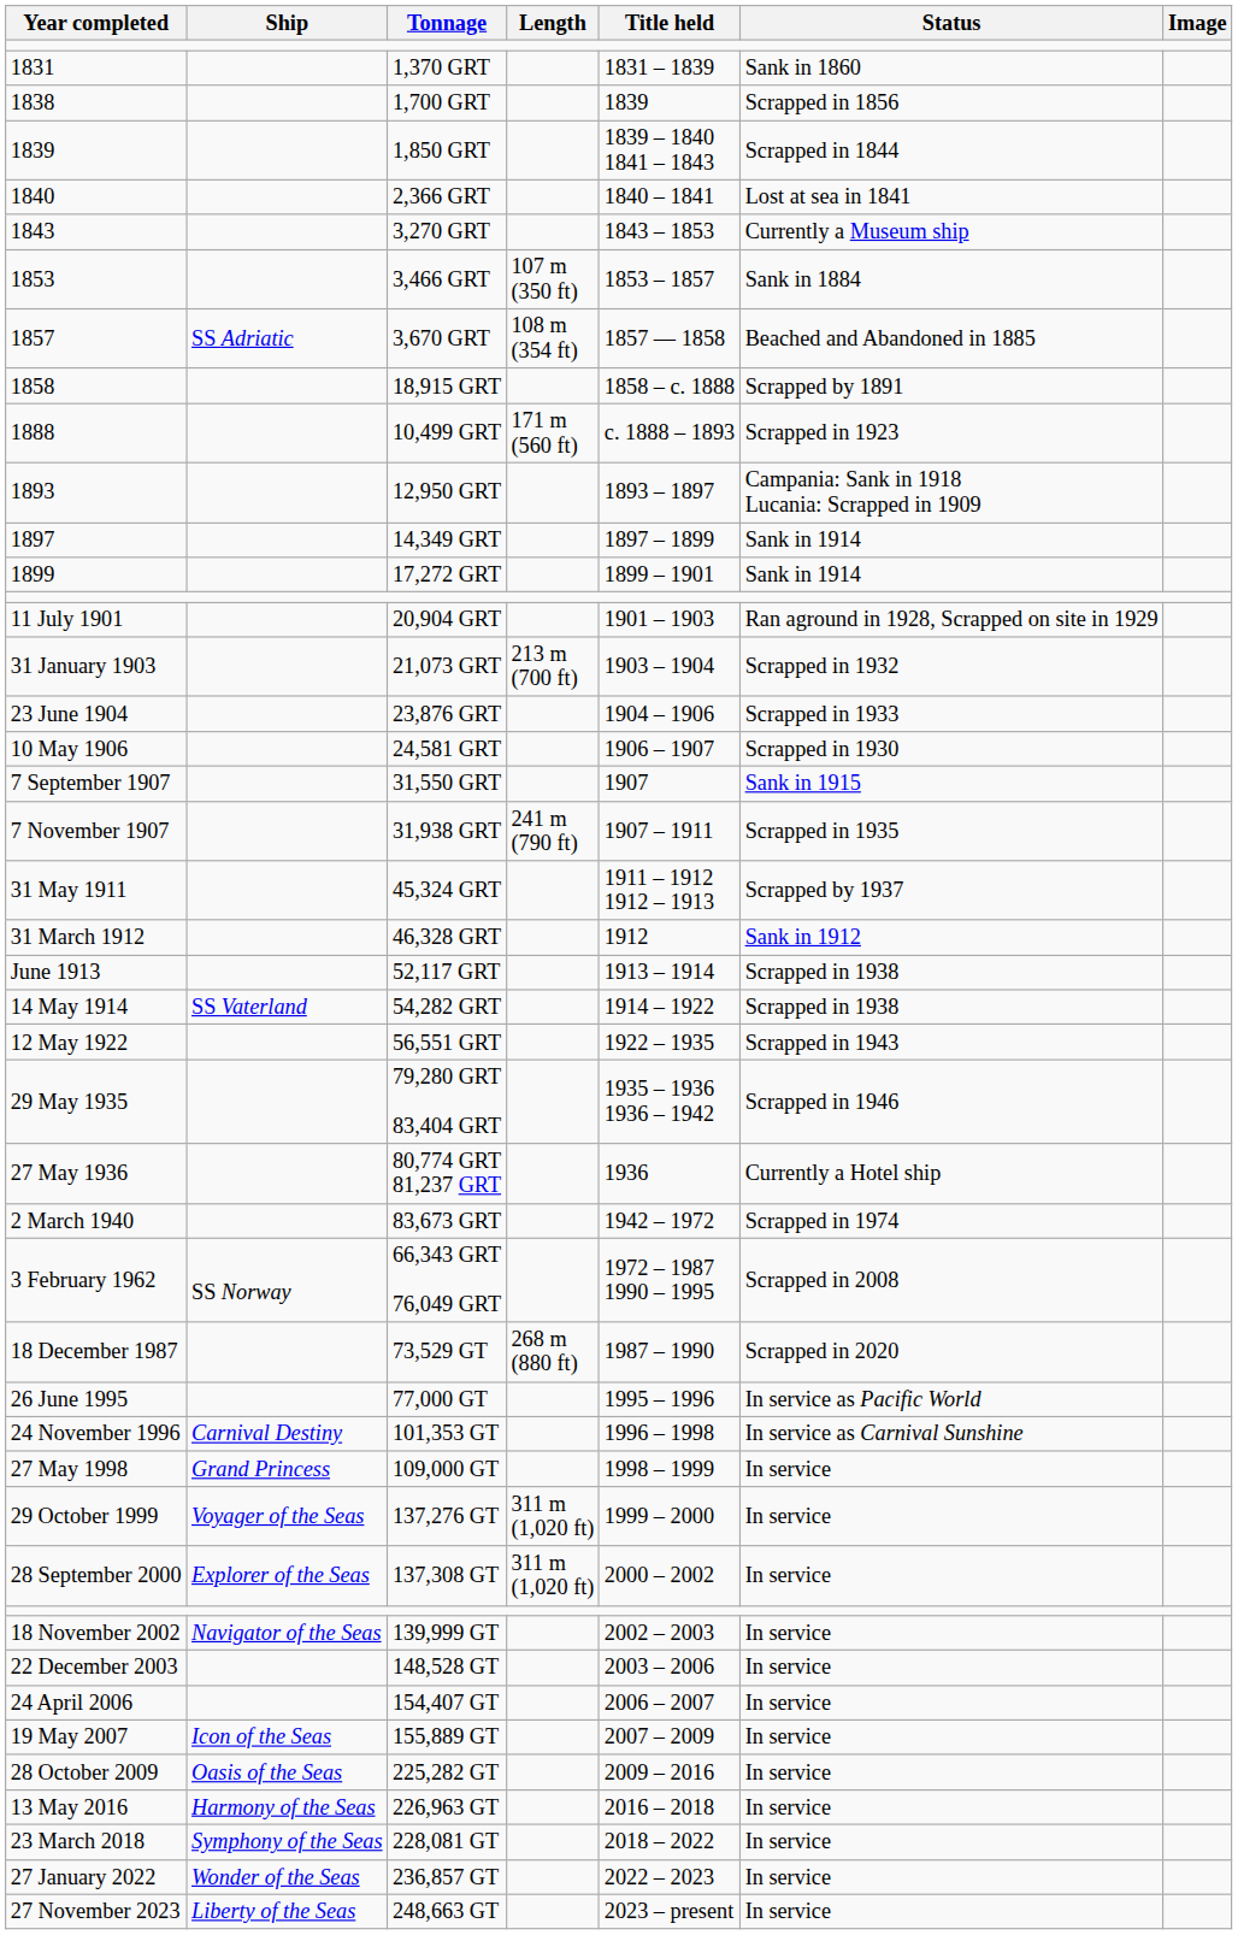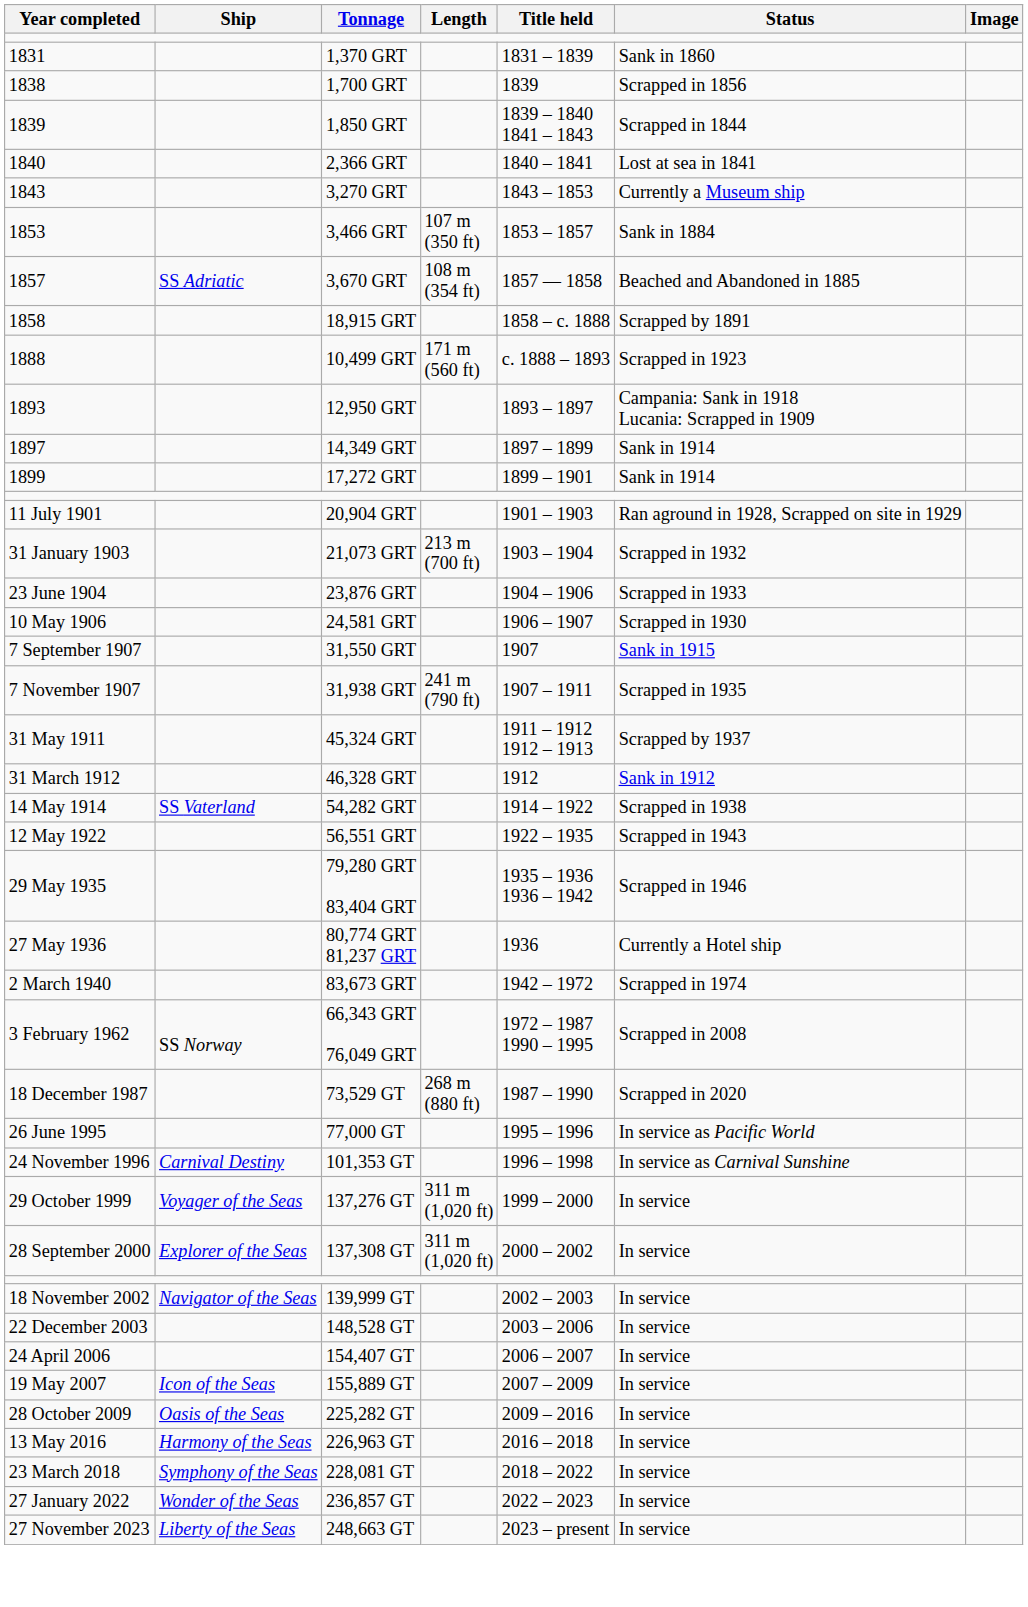- row: June 1913 | 52,117 GRT | 1913 – 1914 | Scrapped in 1938
- row: 27 May 1998 | Grand Princess | 109,000 GT | 1998 – 1999 | In service
